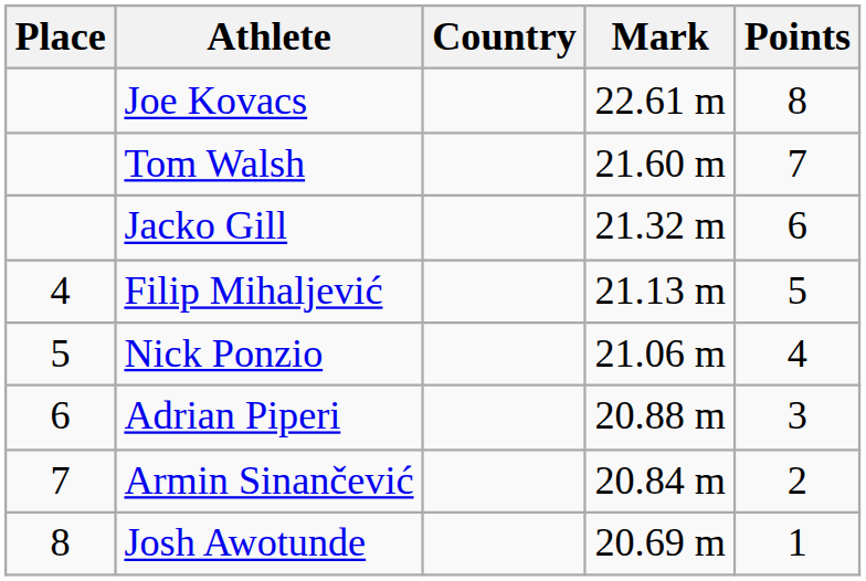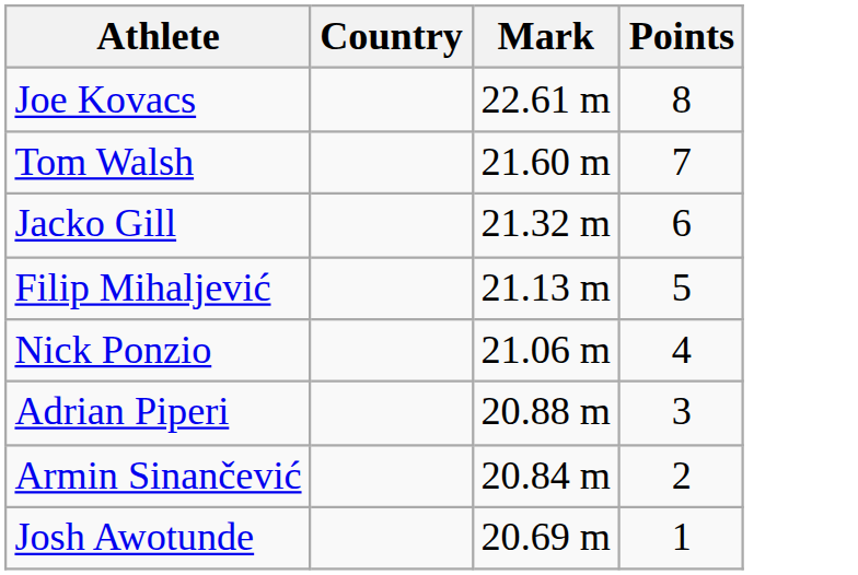- column: Place | 4 | 5 | 6 | 7 | 8
